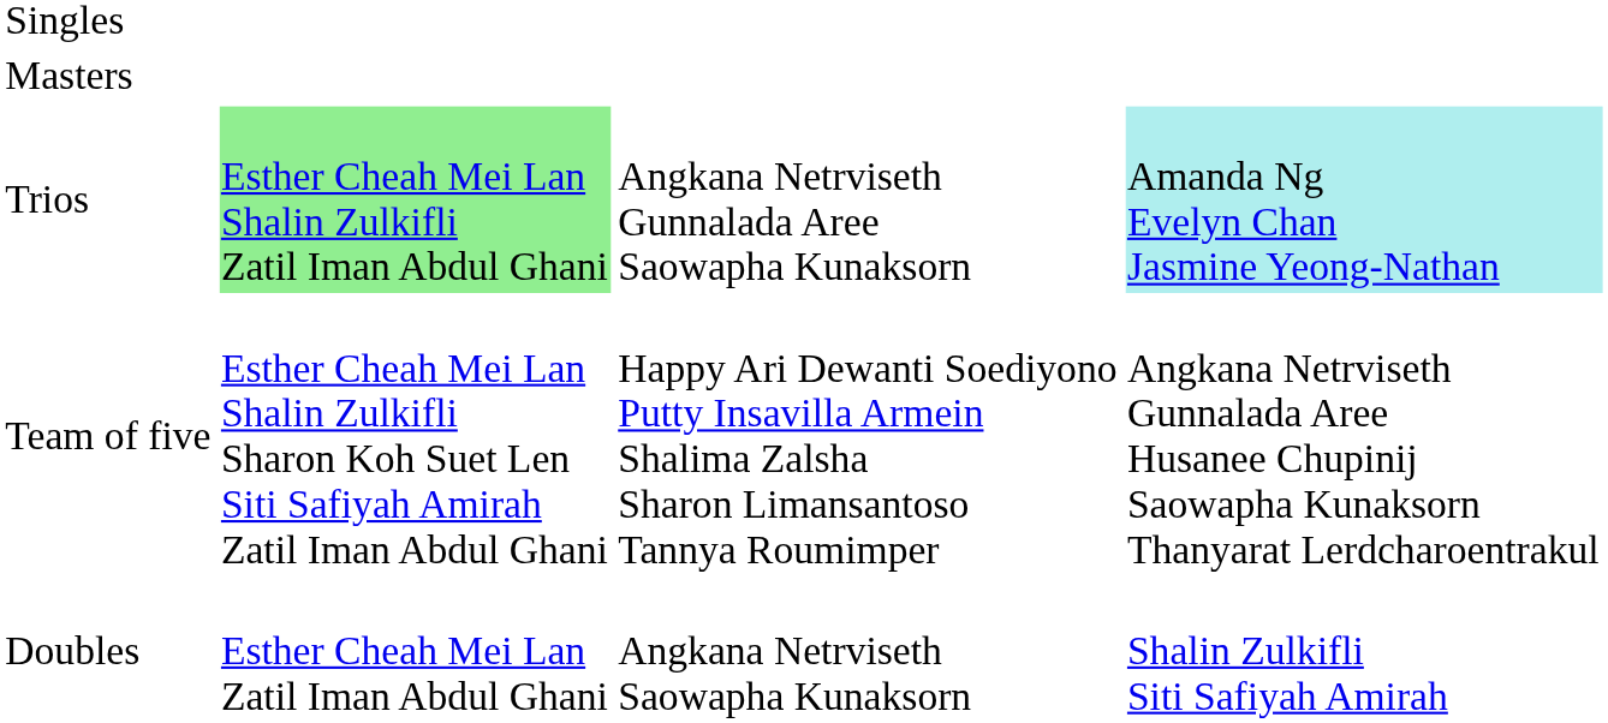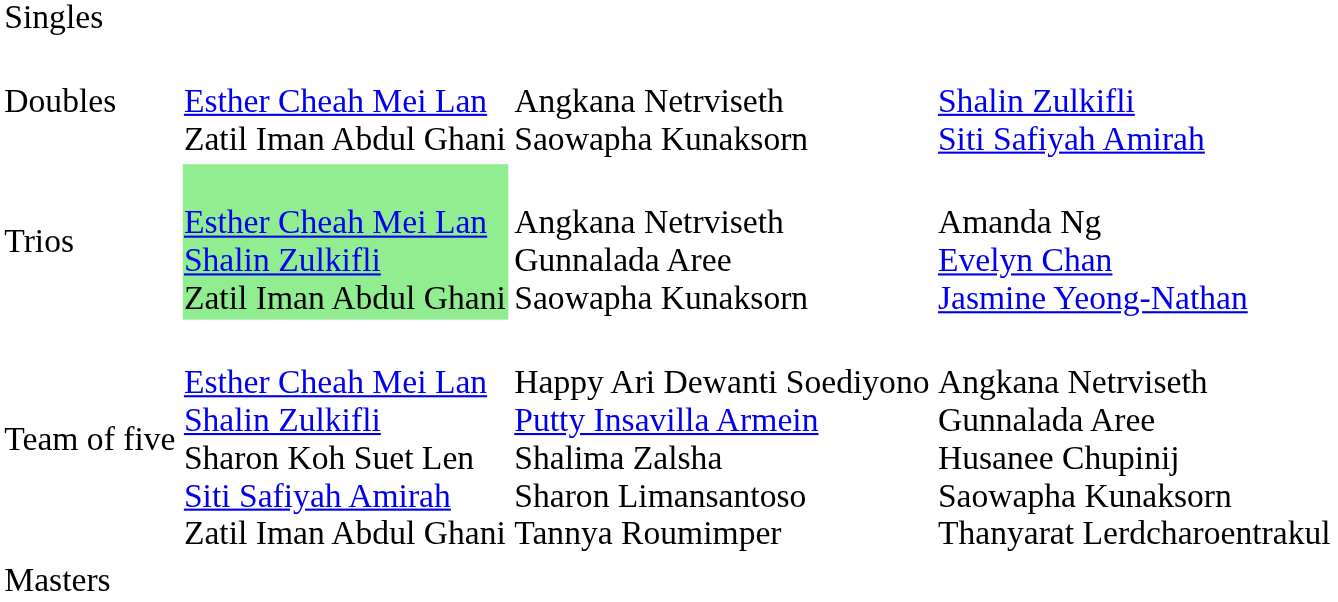rows swapped: Doubles <-> Masters
Trios | column 4: paleturquoise background -> no background
